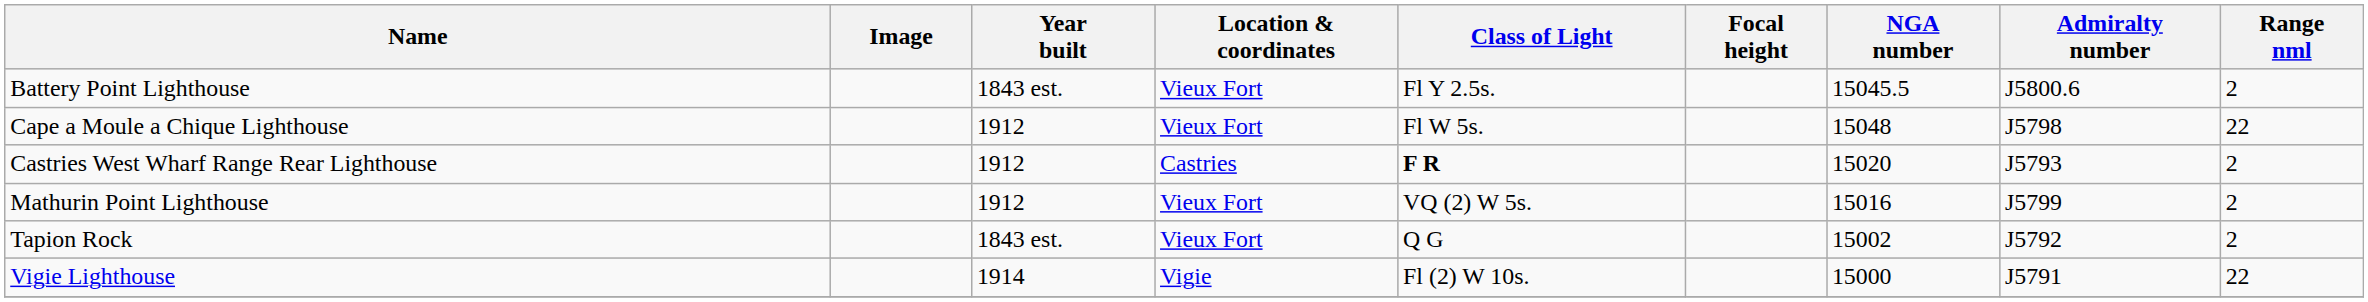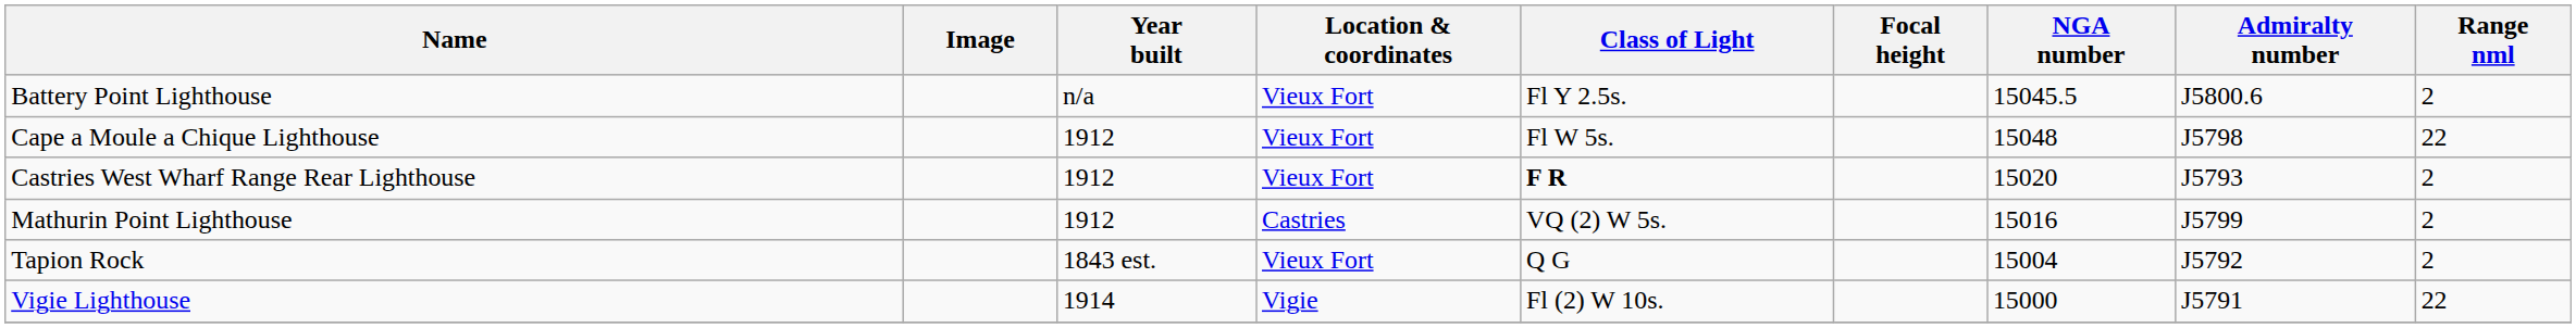Battery Point Lighthouse | Year built: 1843 est. -> n/a
Castries West Wharf Range Rear Lighthouse | Location & coordinates: Castries -> Vieux Fort
Mathurin Point Lighthouse | Location & coordinates: Vieux Fort -> Castries
Tapion Rock | NGA number: 15002 -> 15004
